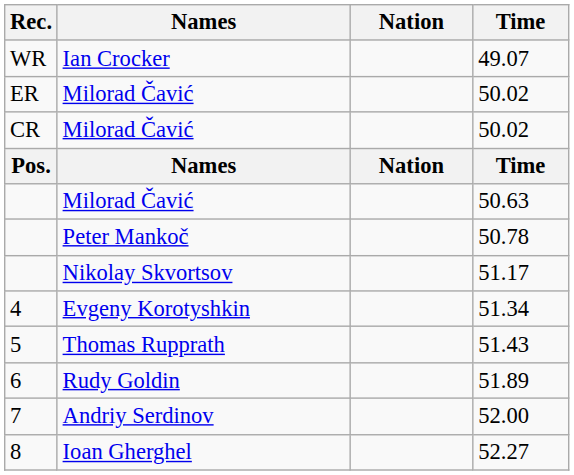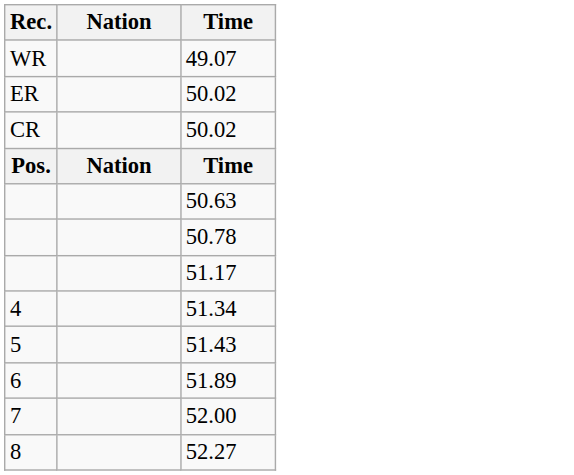- column: Names | Ian Crocker | Milorad Čavić | Milorad Čavić | Names | Milorad Čavić | Peter Mankoč | Nikolay Skvortsov | Evgeny Korotyshkin | Thomas Rupprath | Rudy Goldin | Andriy Serdinov | Ioan Gherghel
